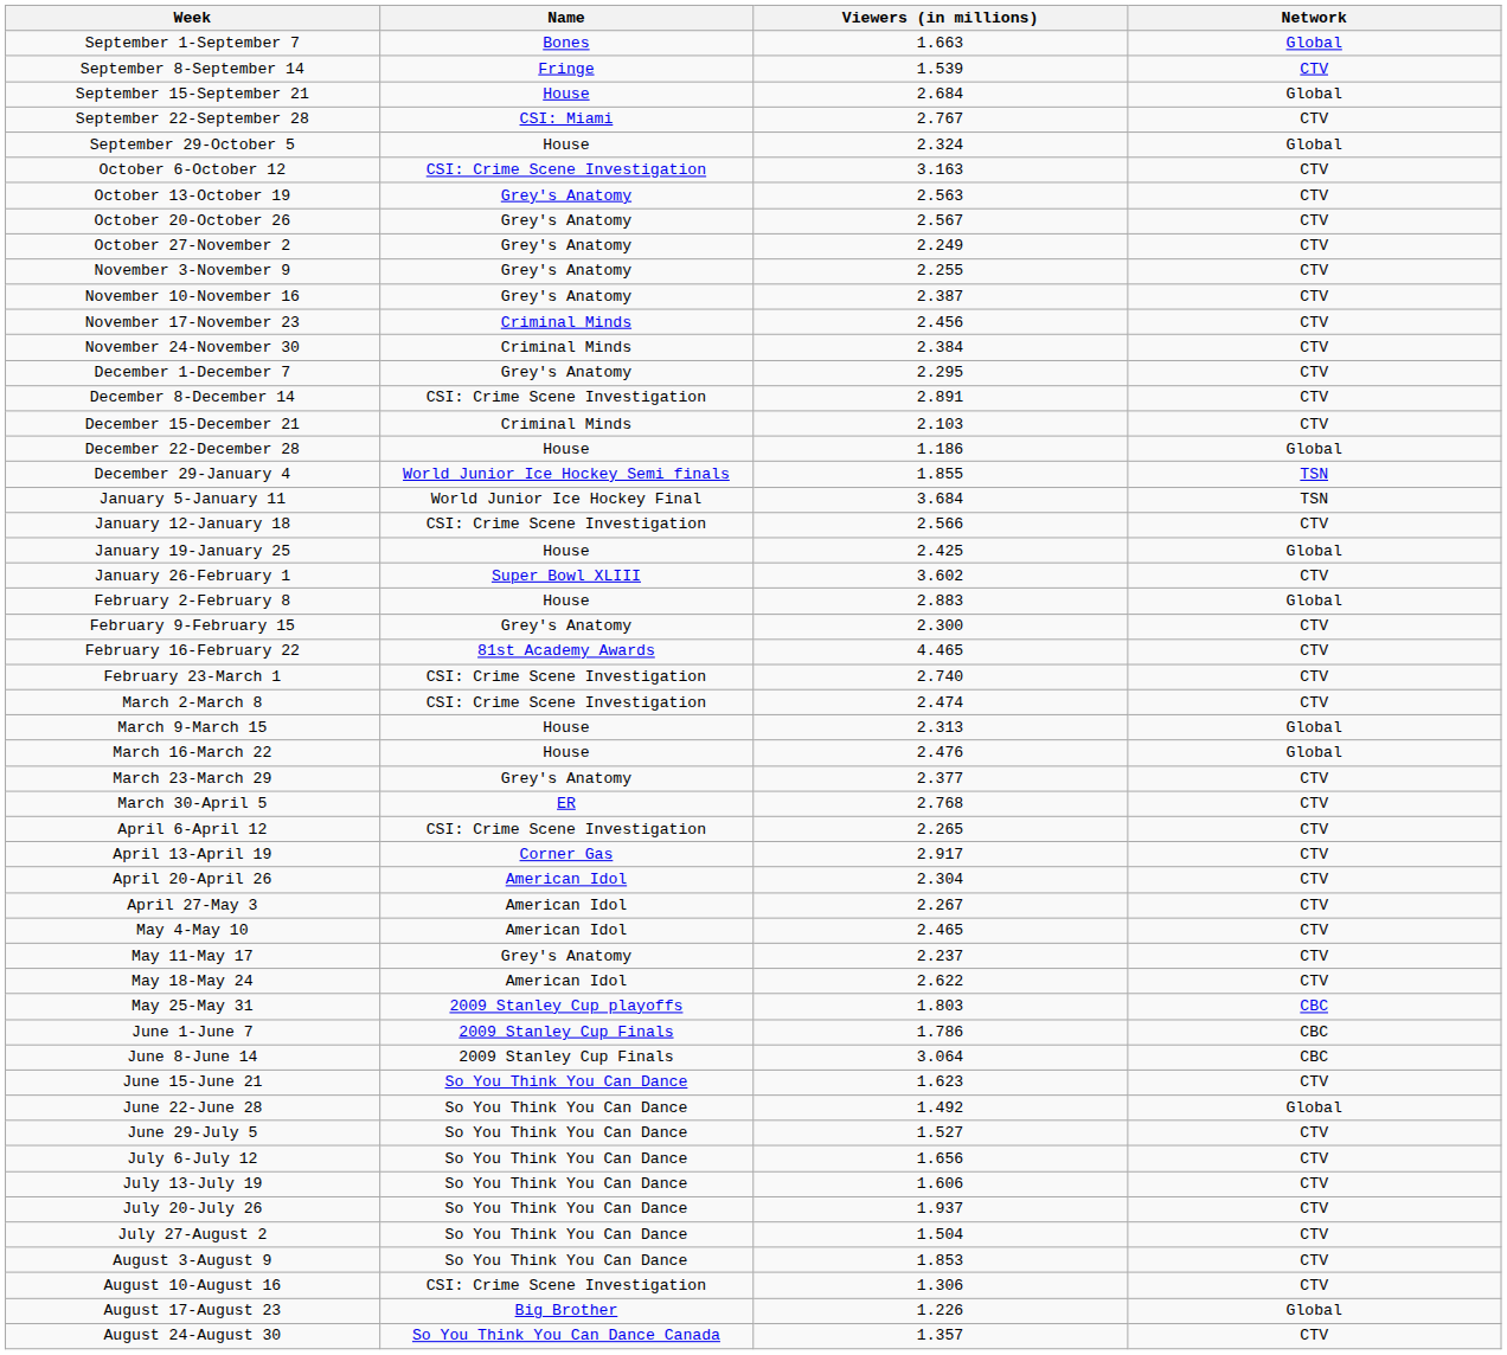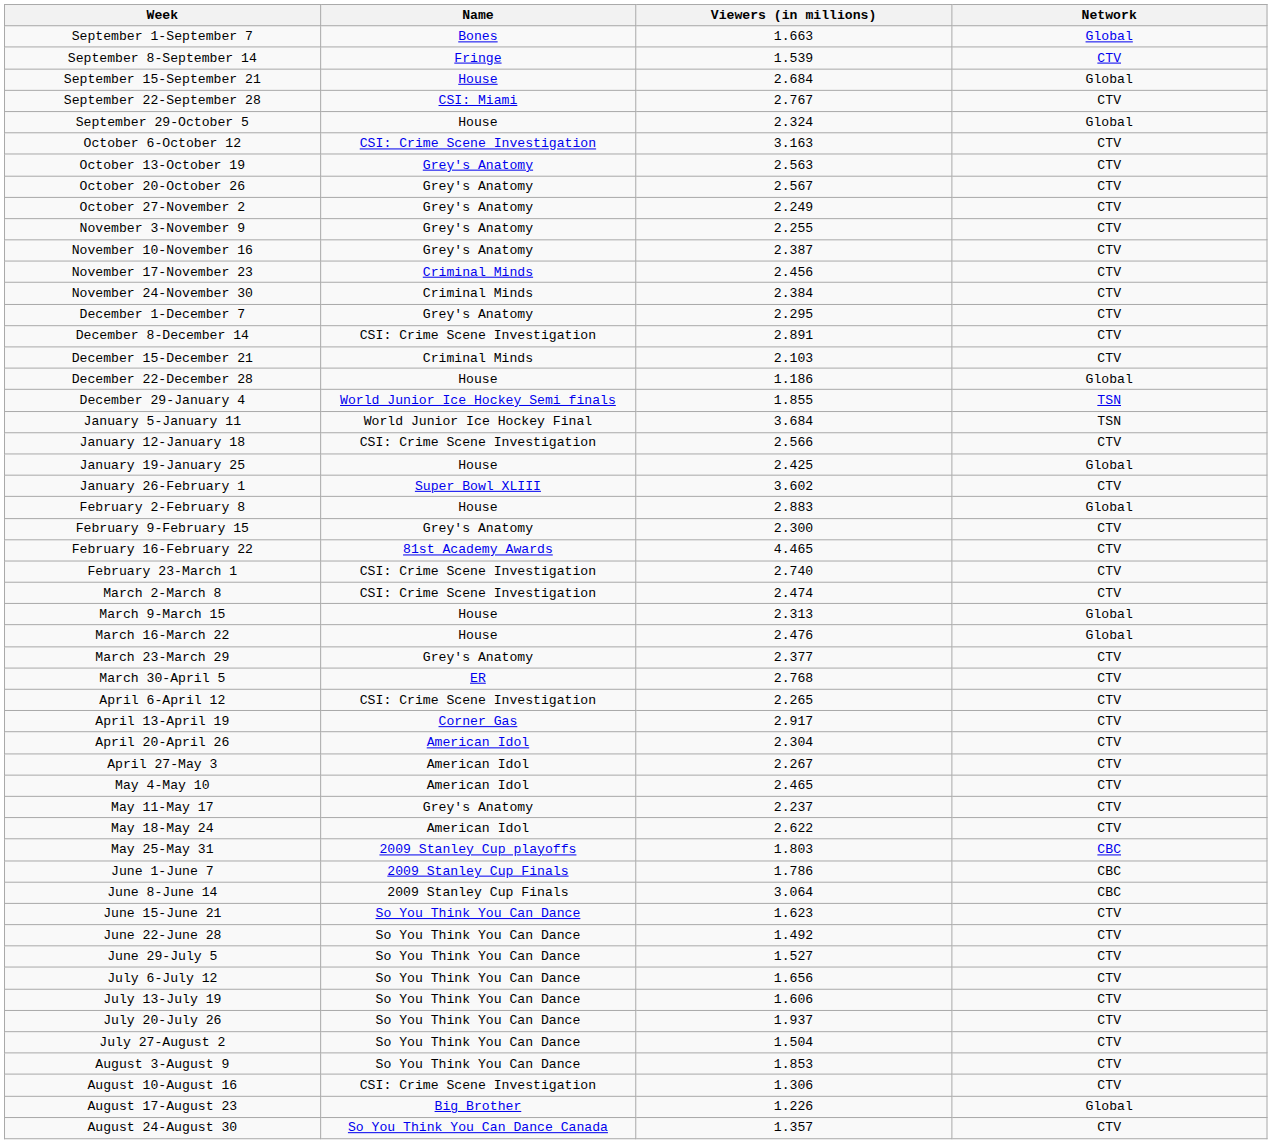June 22-June 28 | Network: Global -> CTV
